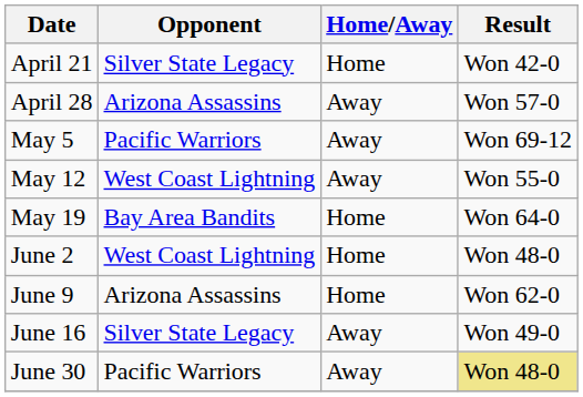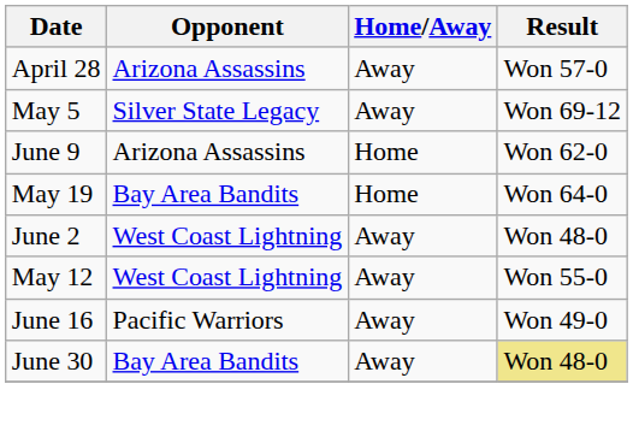- row: April 21 | Silver State Legacy | Home | Won 42-0
May 5 | Opponent: Pacific Warriors -> Silver State Legacy
rows swapped: May 12 <-> June 9
June 2 | Home/Away: Home -> Away
June 16 | Opponent: Silver State Legacy -> Pacific Warriors
June 30 | Opponent: Pacific Warriors -> Bay Area Bandits
